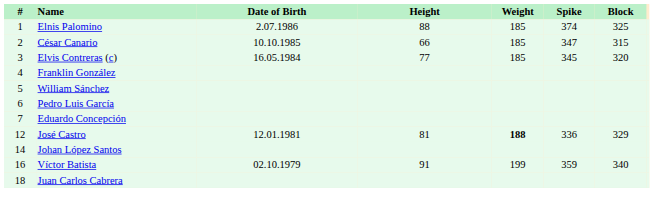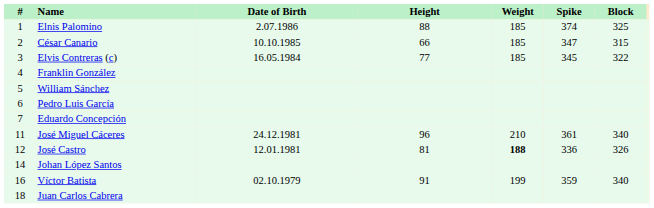Elvis Contreras (c) | Block: 320 -> 322
+ row: 11 | José Miguel Cáceres | 24.12.1981 | 96 | 210 | 361 | 340
José Castro | Block: 329 -> 326
